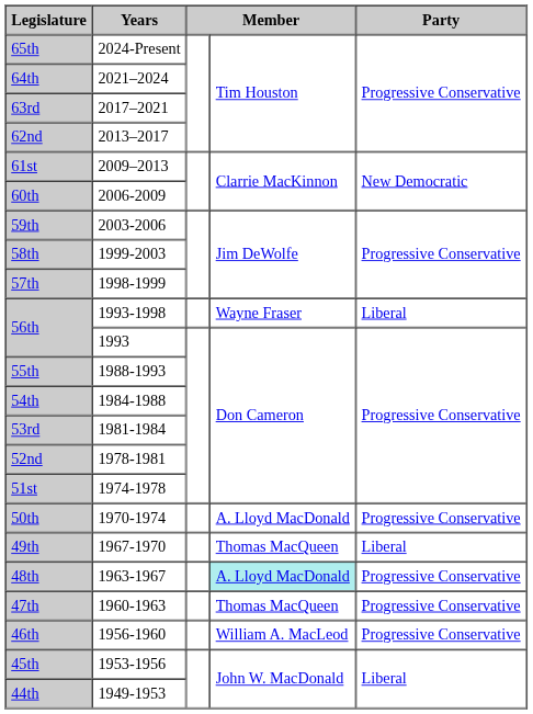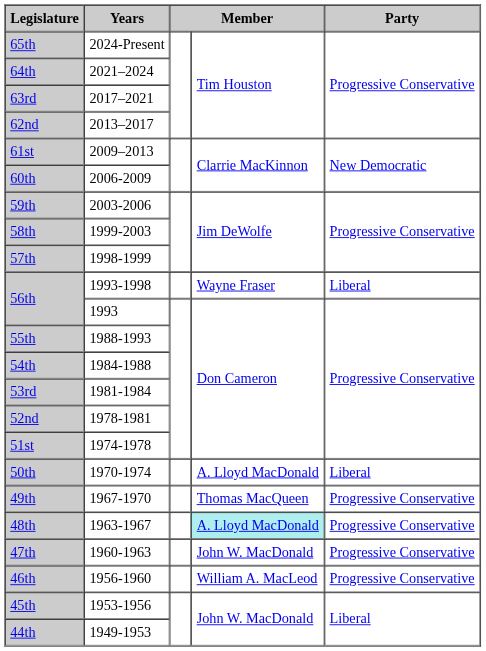50th | Party: Progressive Conservative -> Liberal
49th | Party: Liberal -> Progressive Conservative
47th | column 4: Thomas MacQueen -> John W. MacDonald
